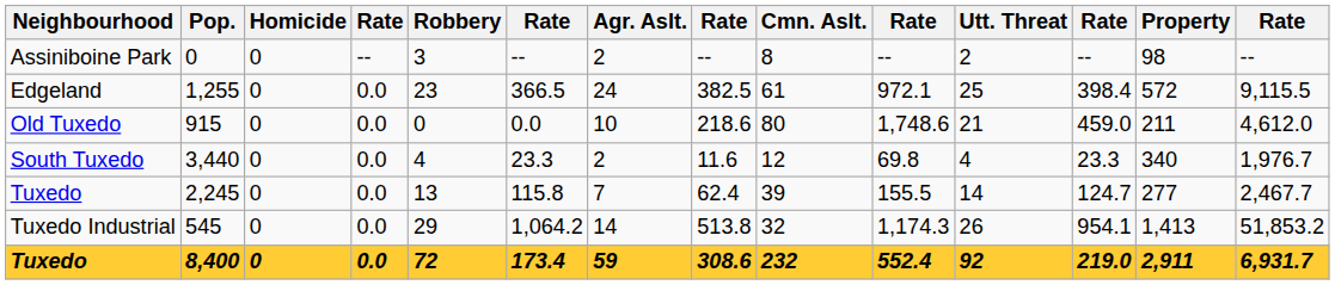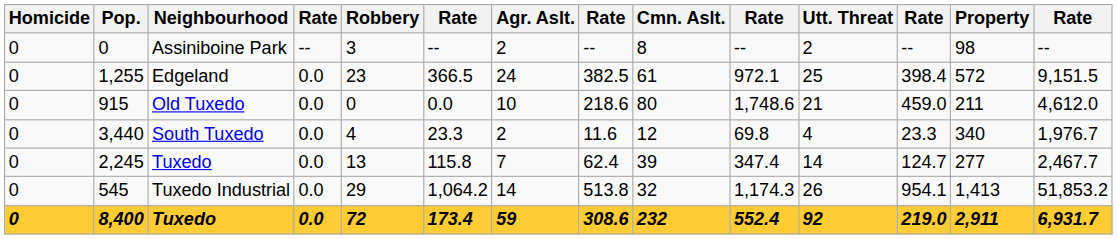columns swapped: Neighbourhood <-> Homicide
1,255 | column 14: 9,115.5 -> 9,151.5
2,245 | column 10: 155.5 -> 347.4
